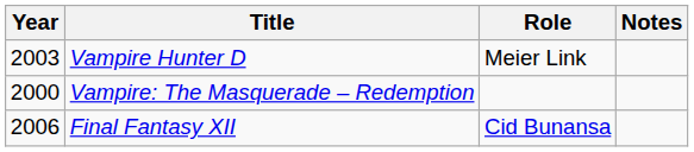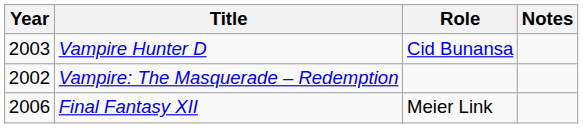Vampire Hunter D | Role: Meier Link -> Cid Bunansa
Vampire: The Masquerade – Redemption | Year: 2000 -> 2002
Final Fantasy XII | Role: Cid Bunansa -> Meier Link
